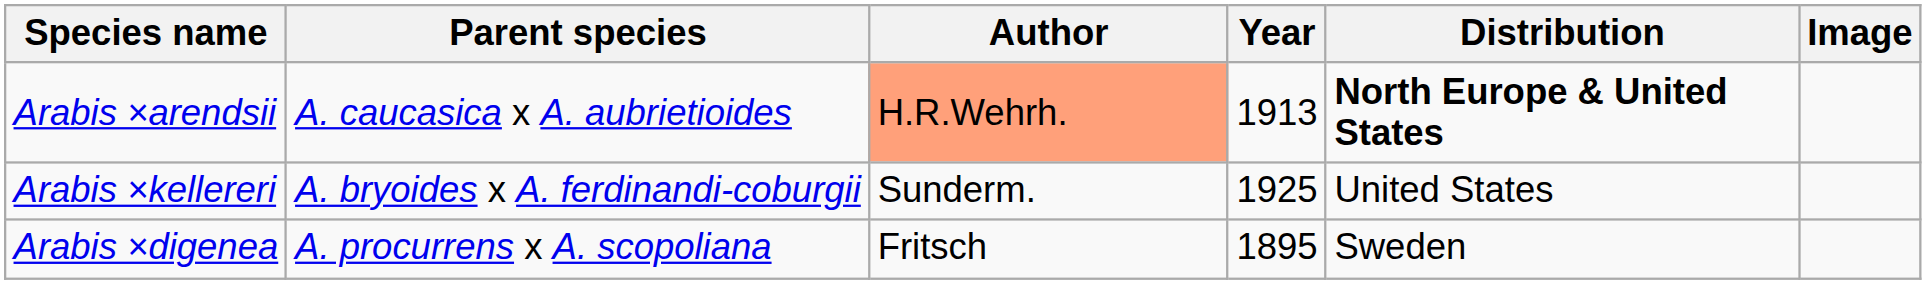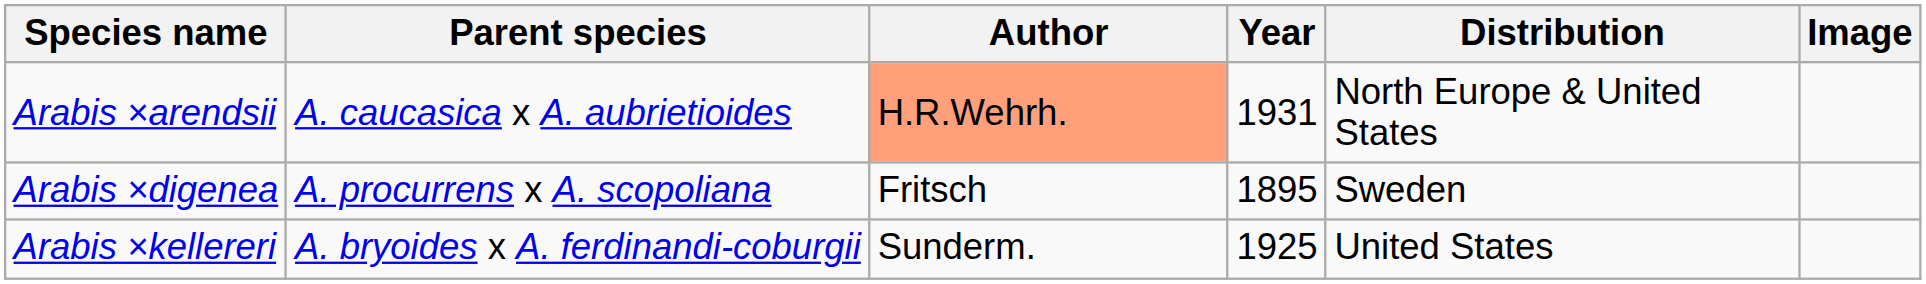Arabis ×arendsii | Year: 1913 -> 1931
Arabis ×arendsii | Distribution: bold -> normal
rows swapped: Arabis ×digenea <-> Arabis ×kellereri
